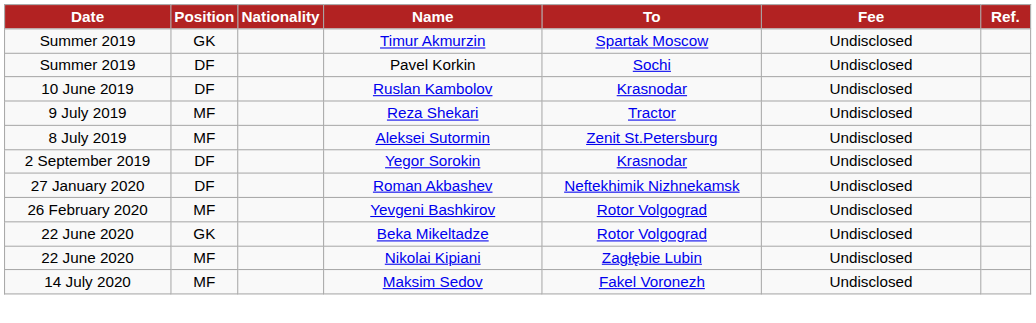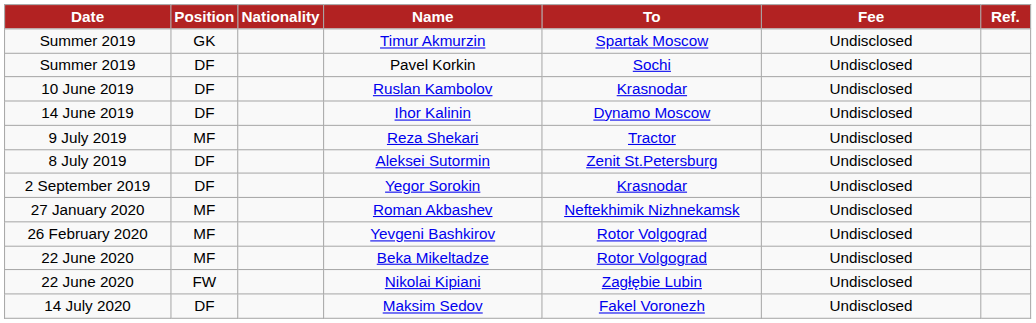+ row: 14 June 2019 | DF | Ihor Kalinin | Dynamo Moscow | Undisclosed
Aleksei Sutormin | Position: MF -> DF
Roman Akbashev | Position: DF -> MF
Beka Mikeltadze | Position: GK -> MF
Nikolai Kipiani | Position: MF -> FW
Maksim Sedov | Position: MF -> DF
